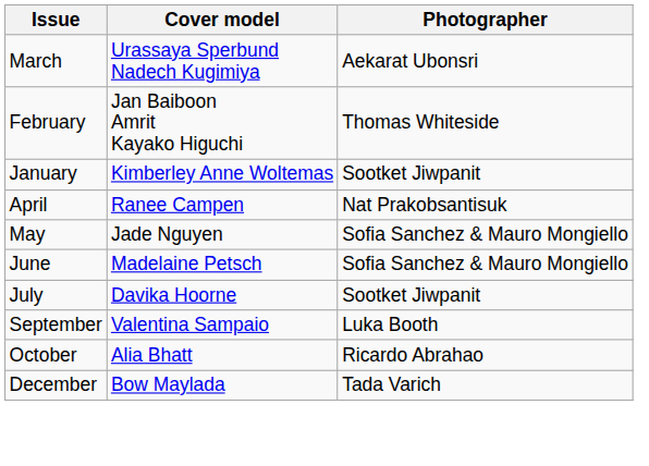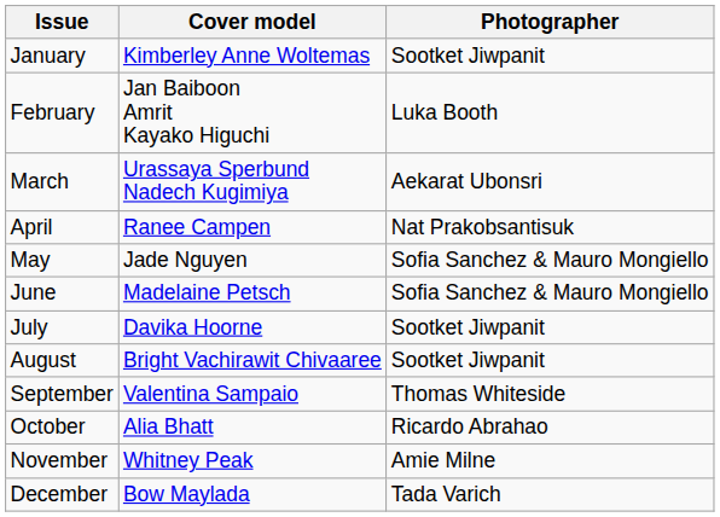rows swapped: January <-> March
February | Photographer: Thomas Whiteside -> Luka Booth
+ row: August | Bright Vachirawit Chivaaree | Sootket Jiwpanit
September | Photographer: Luka Booth -> Thomas Whiteside
+ row: November | Whitney Peak | Amie Milne
